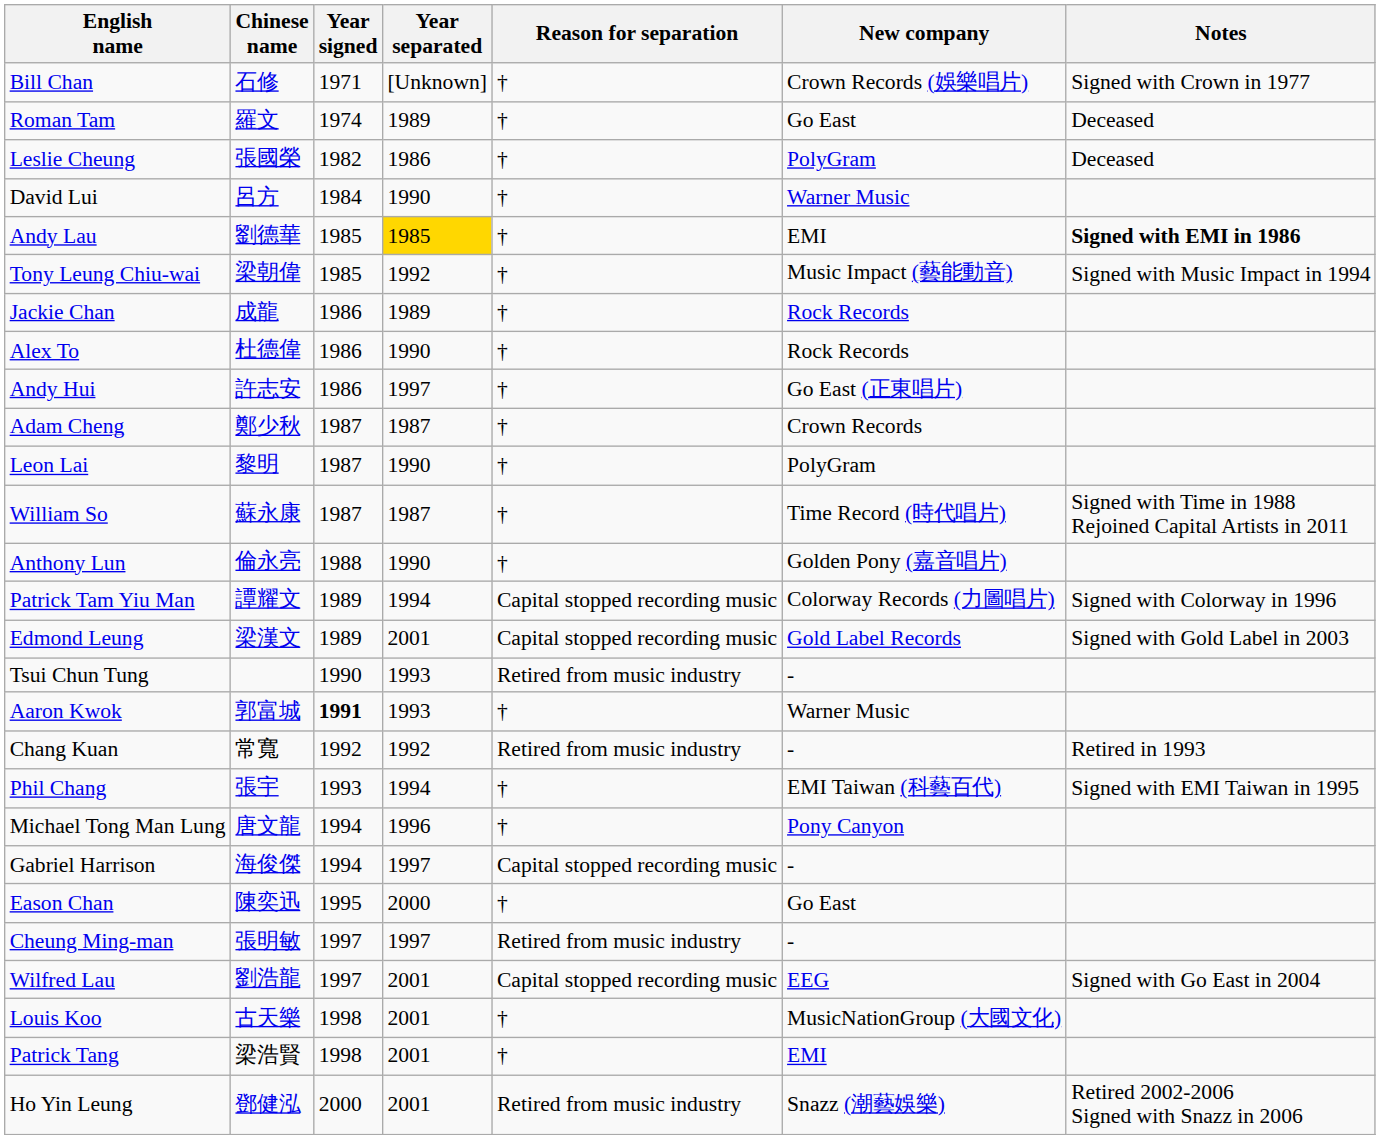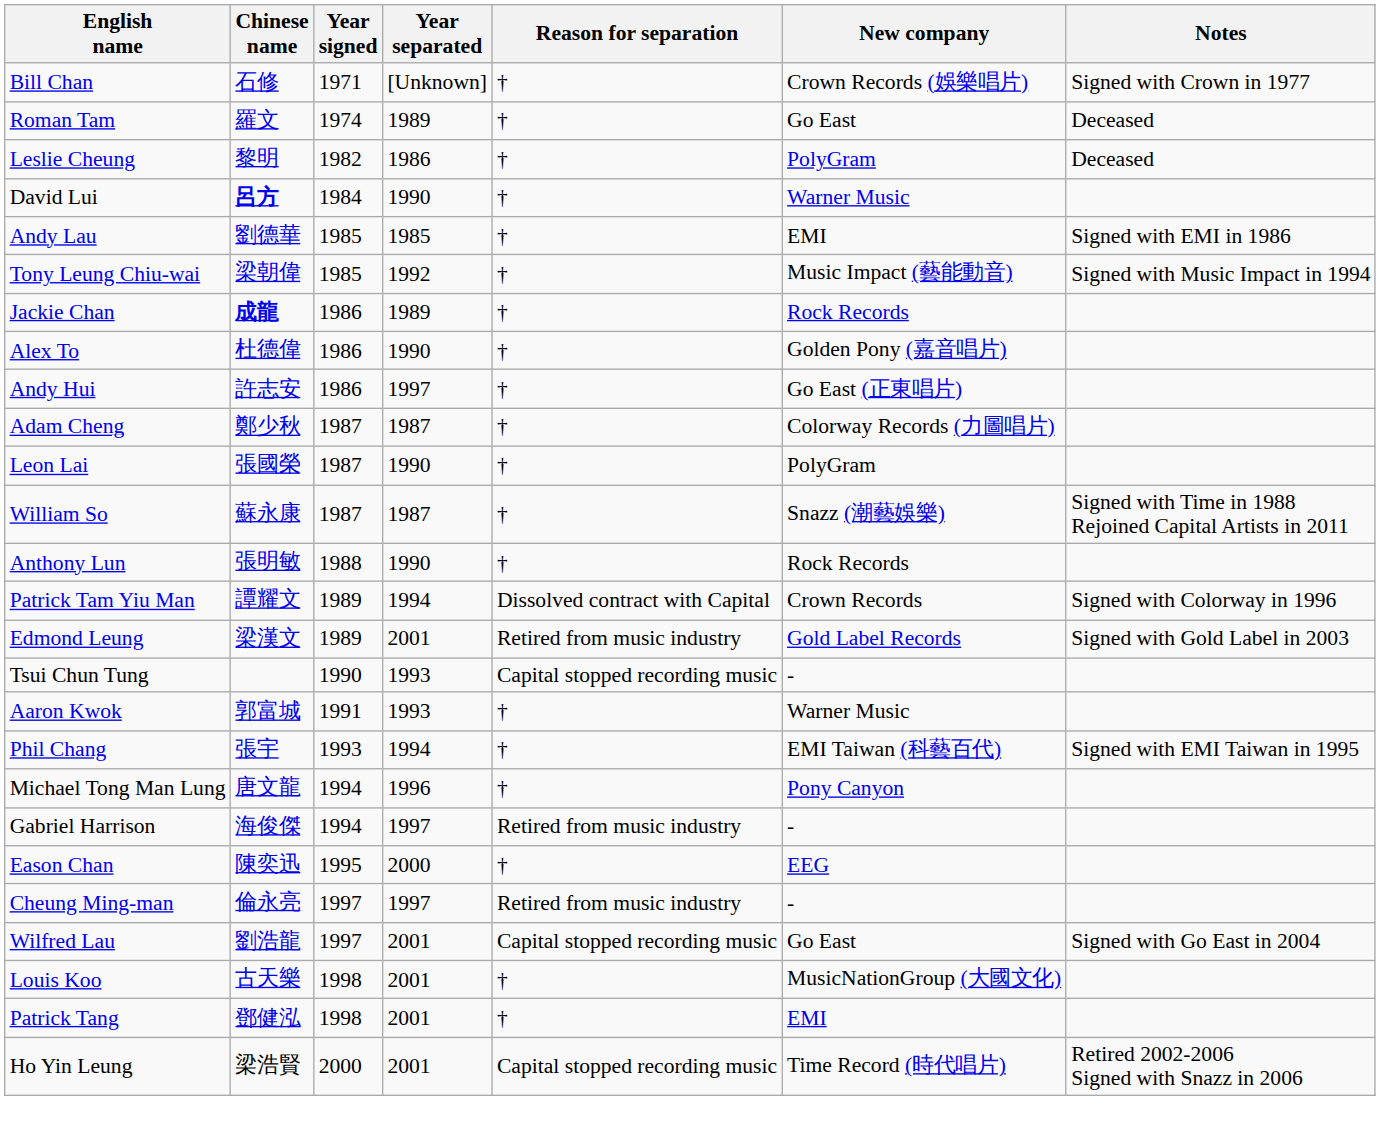Leslie Cheung | Chinese name: 張國榮 -> 黎明
David Lui | Chinese name: normal -> bold
Andy Lau | Year separated: gold background -> no background
Andy Lau | Notes: bold -> normal
Jackie Chan | Chinese name: normal -> bold
Alex To | New company: Rock Records -> Golden Pony (嘉音唱片)
Adam Cheng | New company: Crown Records -> Colorway Records (力圖唱片)
Leon Lai | Chinese name: 黎明 -> 張國榮
William So | New company: Time Record (時代唱片) -> Snazz (潮藝娛樂)
Anthony Lun | Chinese name: 倫永亮 -> 張明敏
Anthony Lun | New company: Golden Pony (嘉音唱片) -> Rock Records
Patrick Tam Yiu Man | Reason for separation: Capital stopped recording music -> Dissolved contract with Capital
Patrick Tam Yiu Man | New company: Colorway Records (力圖唱片) -> Crown Records
Edmond Leung | Reason for separation: Capital stopped recording music -> Retired from music industry
Tsui Chun Tung | Reason for separation: Retired from music industry -> Capital stopped recording music
Aaron Kwok | Year signed: bold -> normal
- row: Chang Kuan | 常寬 | 1992 | 1992 | Retired from music industry | - | Retired in 1993
Gabriel Harrison | Reason for separation: Capital stopped recording music -> Retired from music industry
Eason Chan | New company: Go East -> EEG
Cheung Ming-man | Chinese name: 張明敏 -> 倫永亮
Wilfred Lau | New company: EEG -> Go East
Patrick Tang | Chinese name: 梁浩賢 -> 鄧健泓
Ho Yin Leung | Chinese name: 鄧健泓 -> 梁浩賢
Ho Yin Leung | Reason for separation: Retired from music industry -> Capital stopped recording music
Ho Yin Leung | New company: Snazz (潮藝娛樂) -> Time Record (時代唱片)
